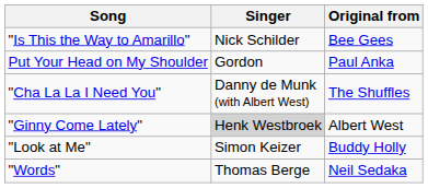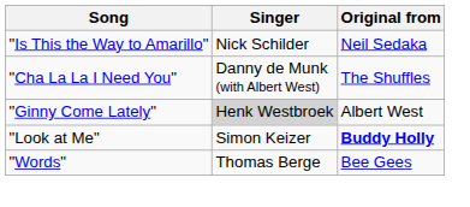"Is This the Way to Amarillo" | Original from: Bee Gees -> Neil Sedaka
- row: Put Your Head on My Shoulder | Gordon | Paul Anka
"Look at Me" | Original from: normal -> bold
"Words" | Original from: Neil Sedaka -> Bee Gees
